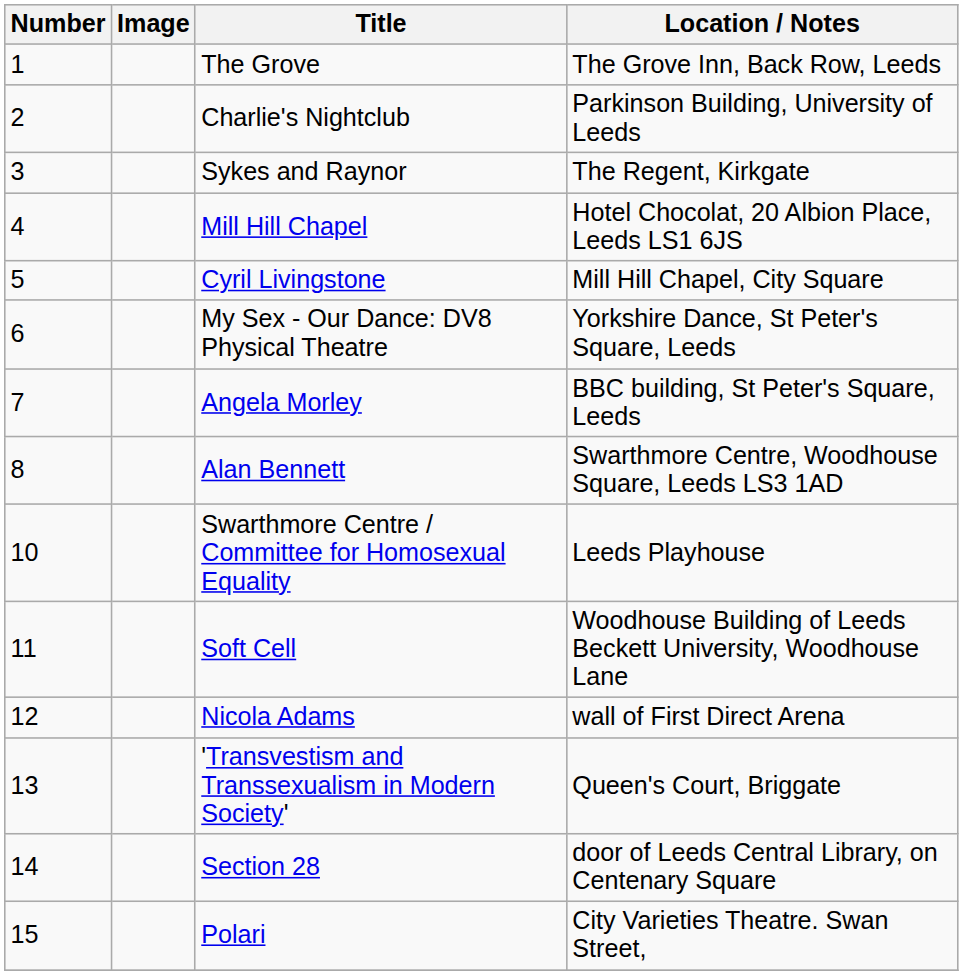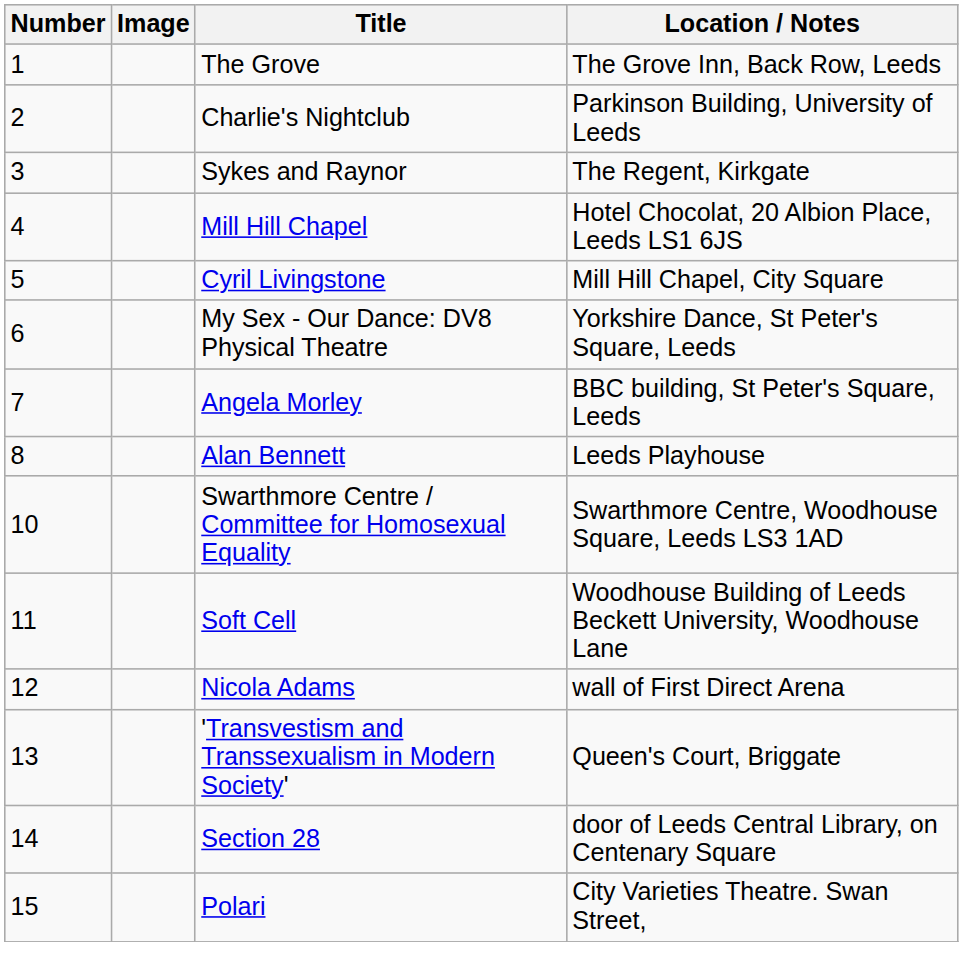Alan Bennett | Location / Notes: Swarthmore Centre, Woodhouse Square, Leeds LS3 1AD -> Leeds Playhouse
Swarthmore Centre / Committee for Homosexual Equality | Location / Notes: Leeds Playhouse -> Swarthmore Centre, Woodhouse Square, Leeds LS3 1AD
